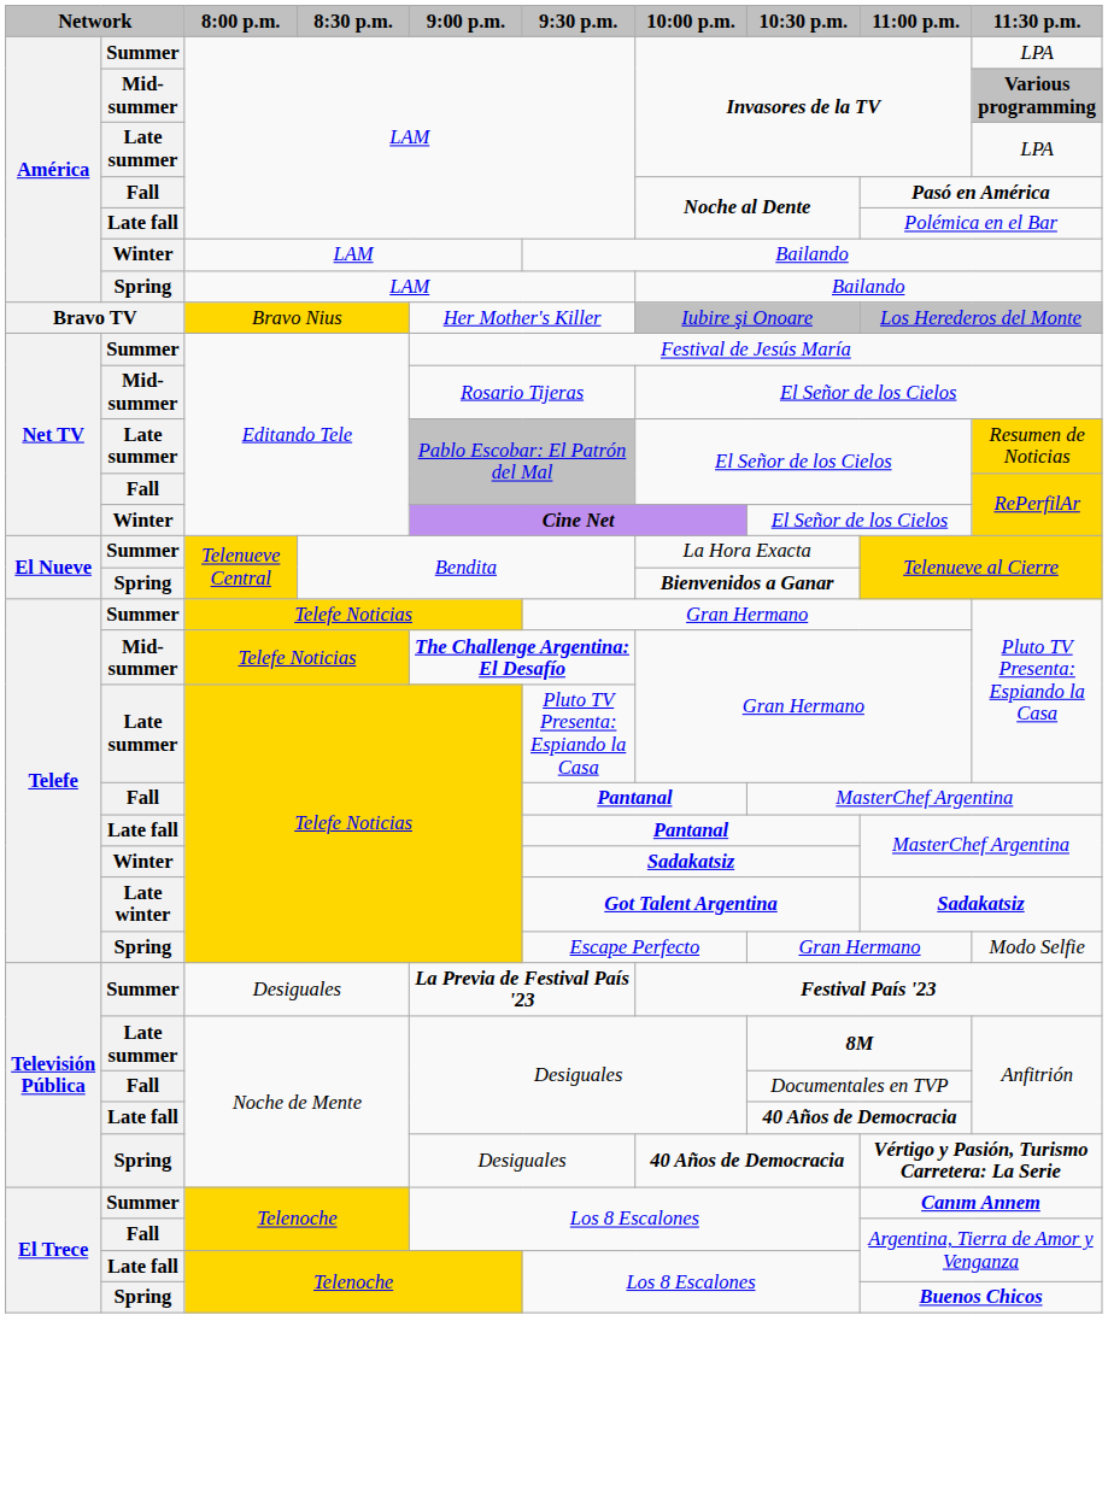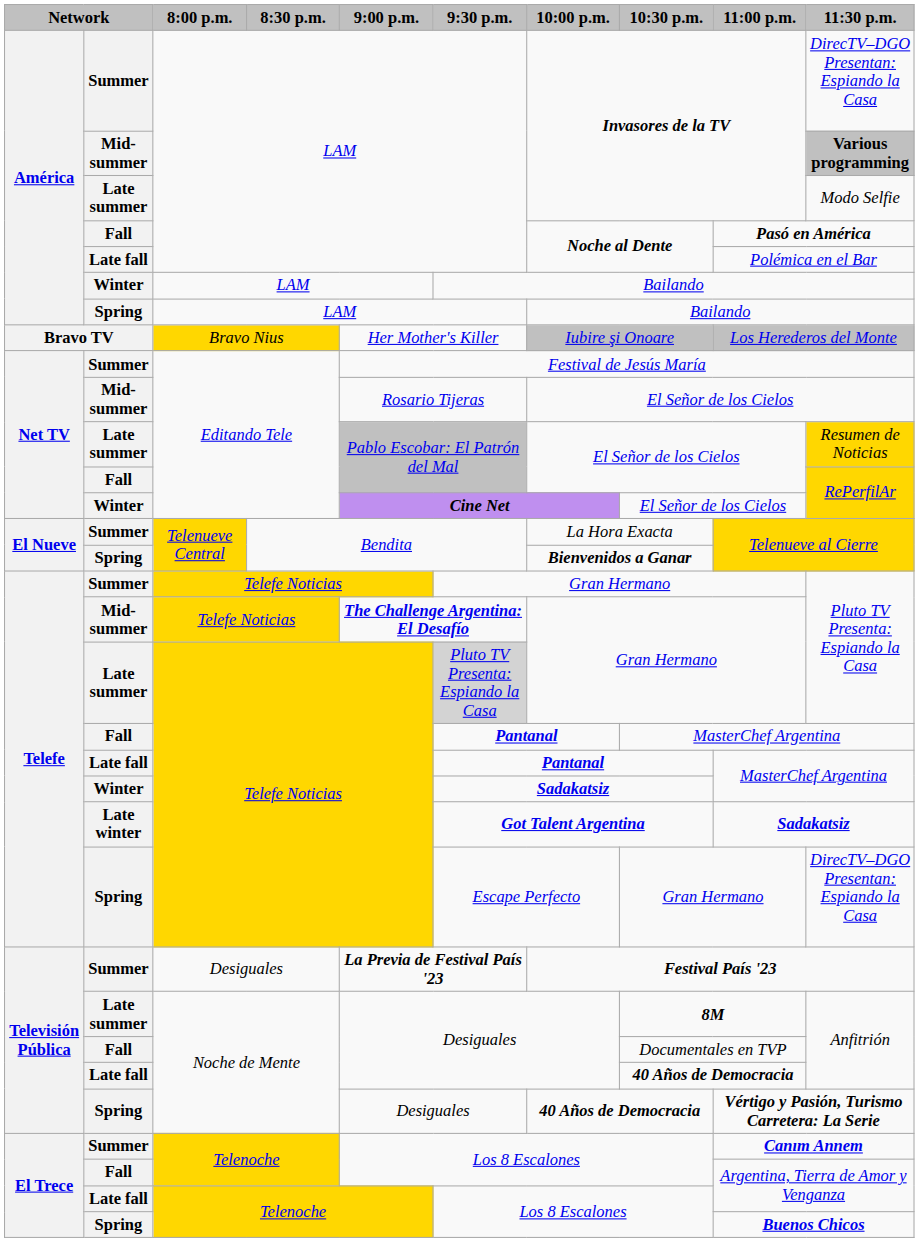Summer / LAM | 11:30 p.m.: LPA -> DirecTV–DGO Presentan: Espiando la Casa
Late summer / LAM | 11:30 p.m.: LPA -> Modo Selfie
Late summer / Telefe Noticias | 9:30 p.m.: no background -> lightgrey background
Spring / Telefe Noticias | 11:30 p.m.: Modo Selfie -> DirecTV–DGO Presentan: Espiando la Casa
